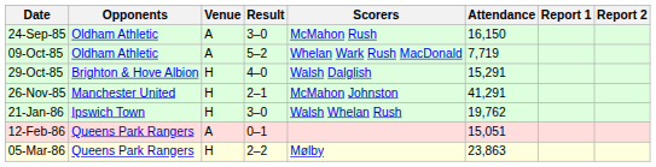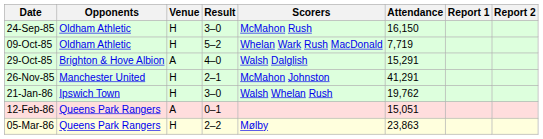24-Sep-85 | Venue: A -> H
09-Oct-85 | Venue: A -> H
29-Oct-85 | Venue: H -> A
